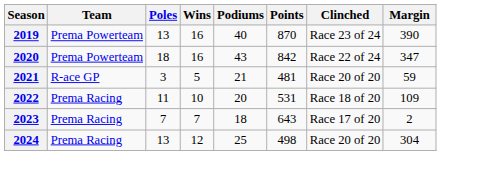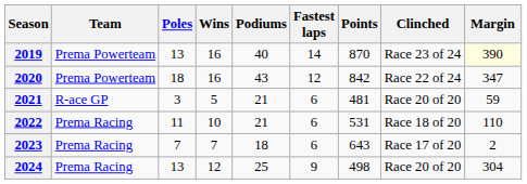+ column: Fastest laps | 14 | 12 | 6 | 6 | 6 | 9
2019 | Margin: no background -> lightyellow background
2022 | Podiums: 20 -> 21
2022 | Margin: 109 -> 110
